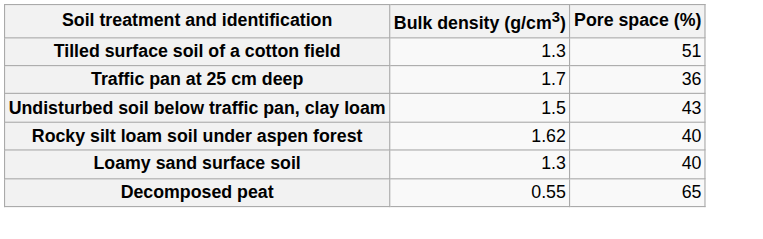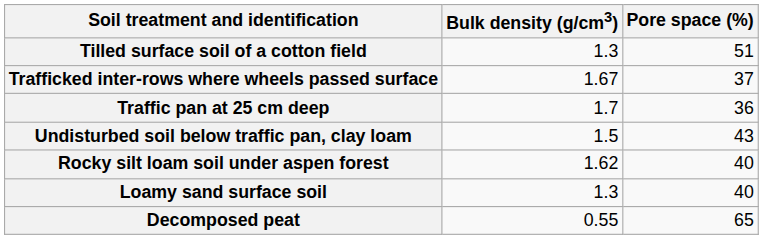+ row: Trafficked inter-rows where wheels passed surface | 1.67 | 37
